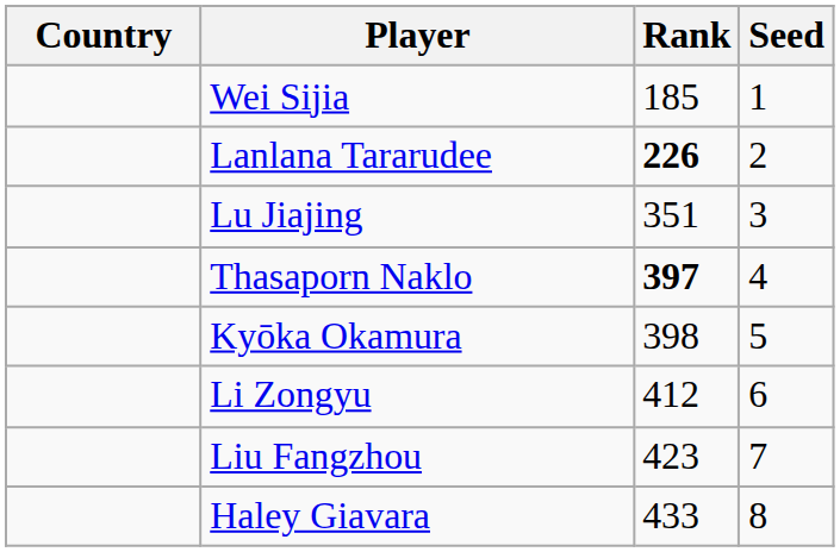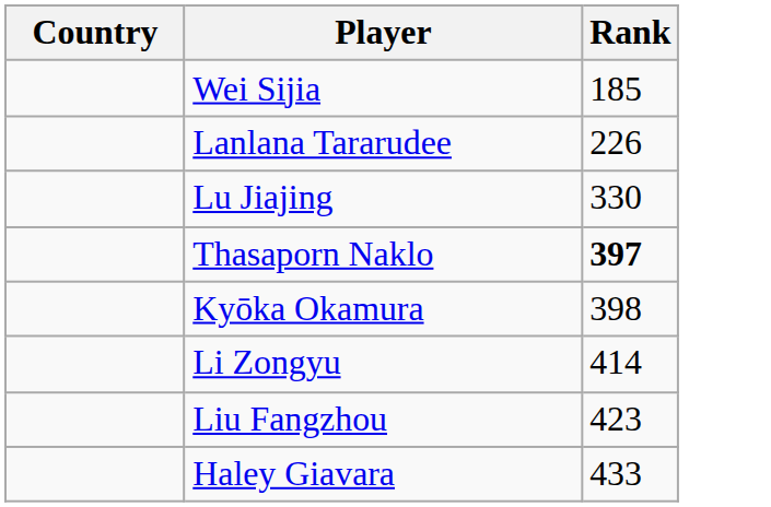- column: Seed | 1 | 2 | 3 | 4 | 5 | 6 | 7 | 8
Lanlana Tararudee | Rank: bold -> normal
Lu Jiajing | Rank: 351 -> 330
Li Zongyu | Rank: 412 -> 414
